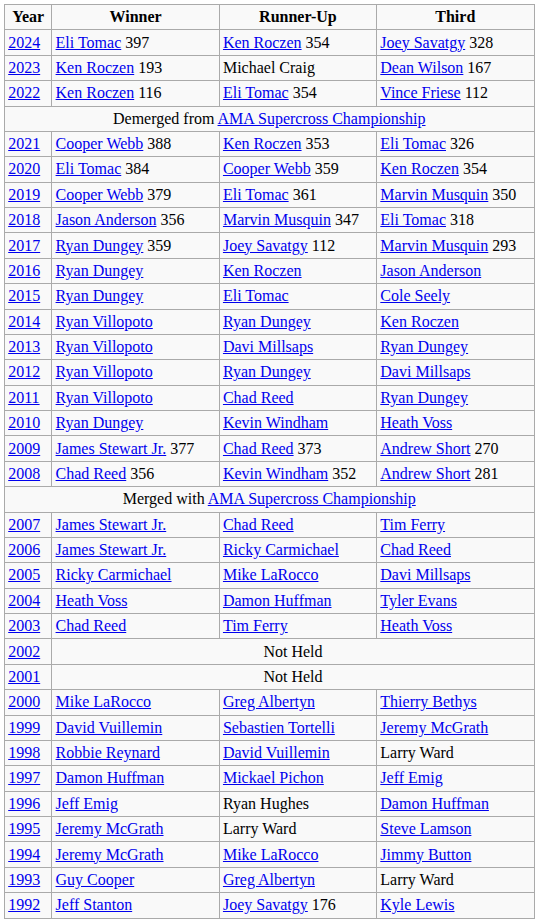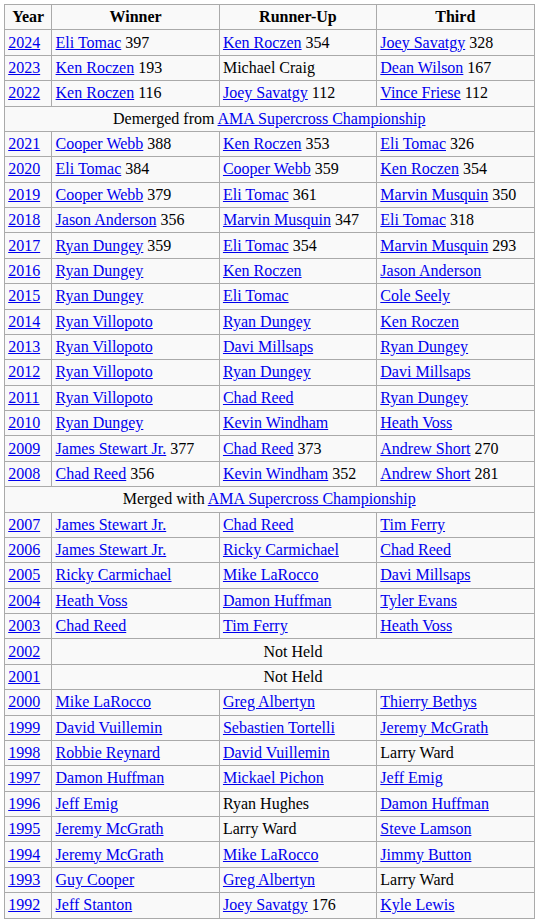2022 | Runner-Up: Eli Tomac 354 -> Joey Savatgy 112
2017 | Runner-Up: Joey Savatgy 112 -> Eli Tomac 354
